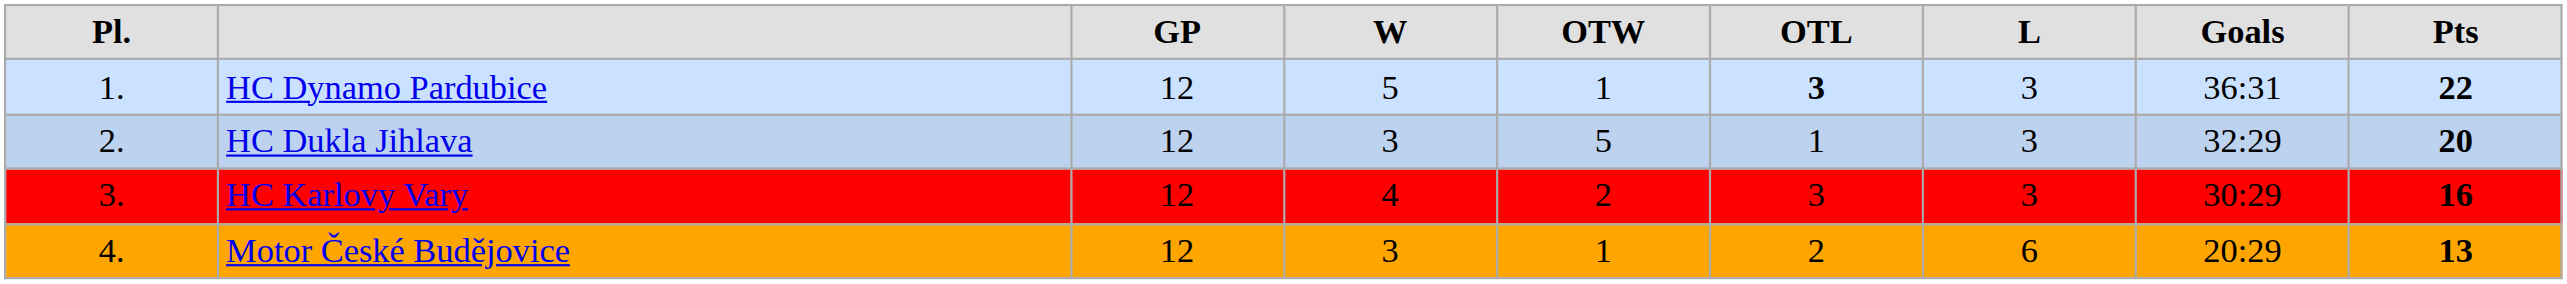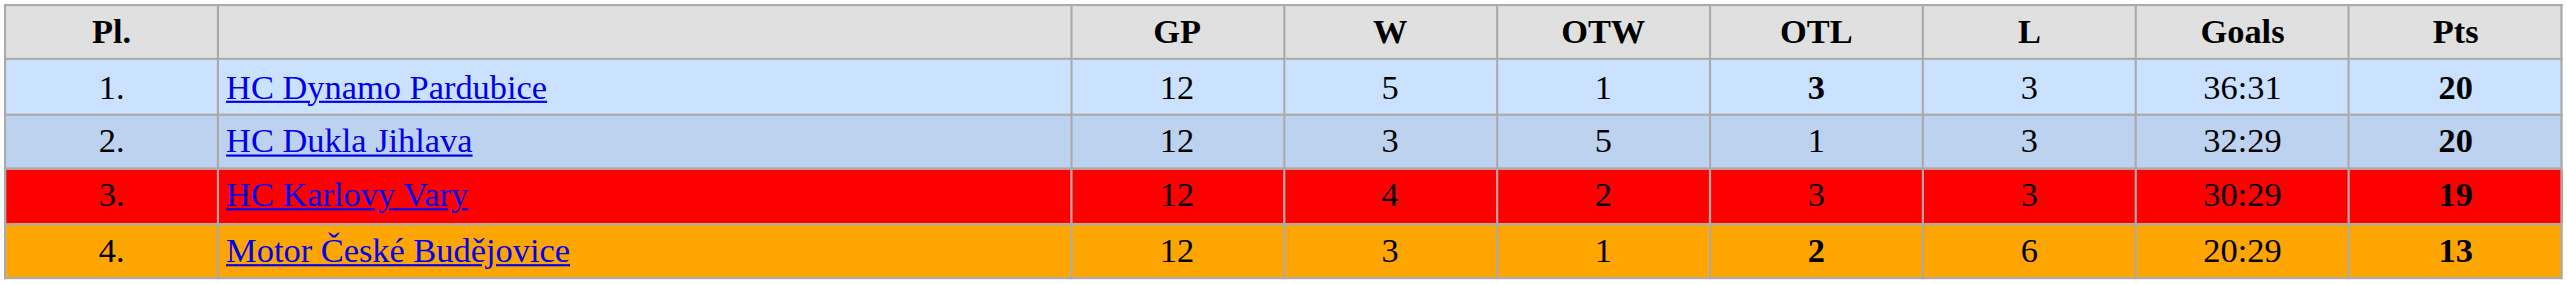HC Dynamo Pardubice | column 9: 22 -> 20
HC Karlovy Vary | column 9: 16 -> 19
Motor České Budějovice | column 6: normal -> bold
